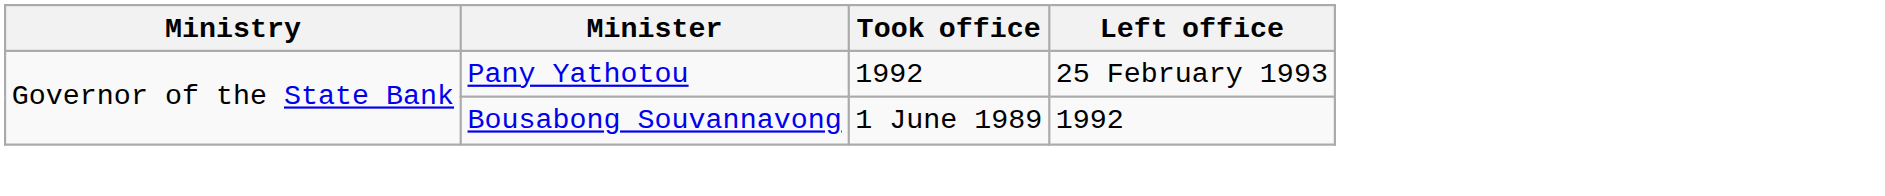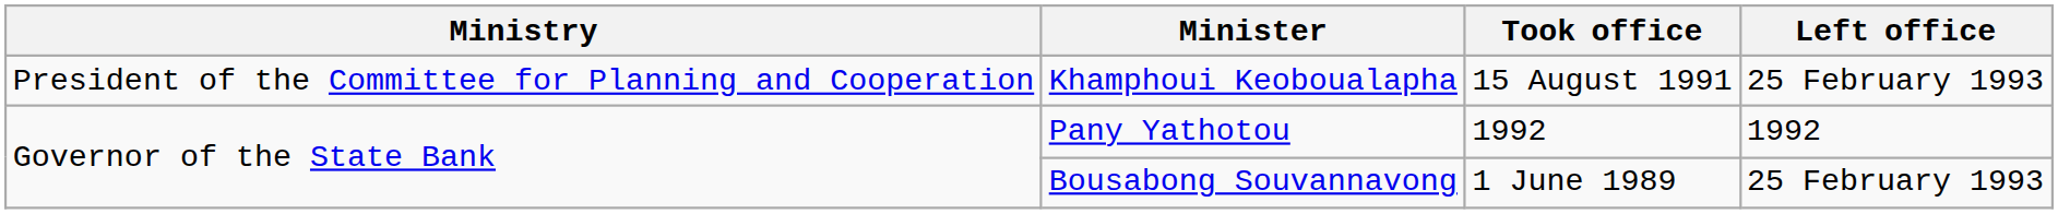+ row: President of the Committee for Planning and Cooperation | Khamphoui Keoboualapha | 15 August 1991 | 25 February 1993
Pany Yathotou | Left office: 25 February 1993 -> 1992
Bousabong Souvannavong | Left office: 1992 -> 25 February 1993
